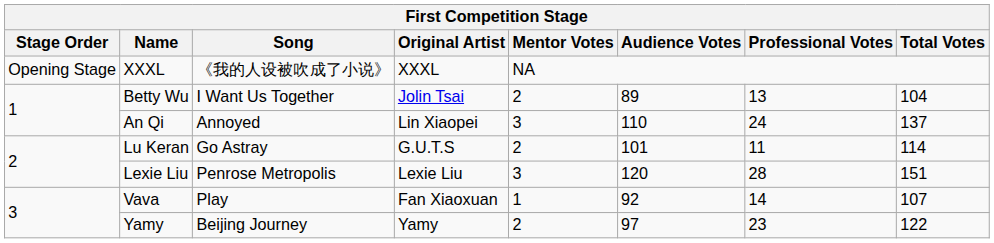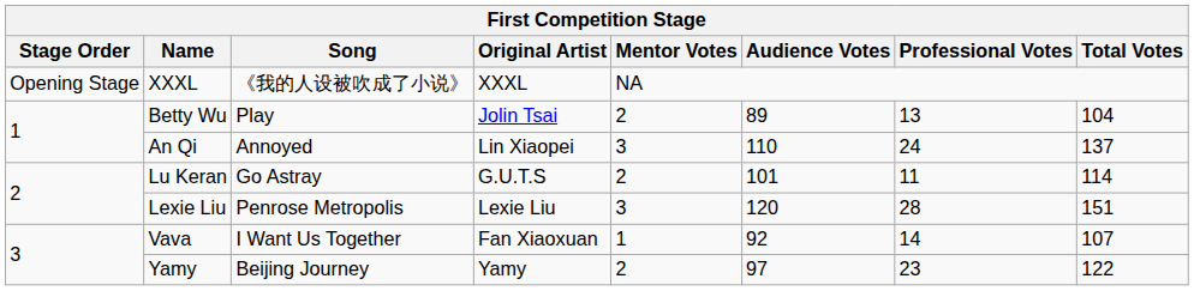Betty Wu | Song: I Want Us Together -> Play
Vava | Song: Play -> I Want Us Together
